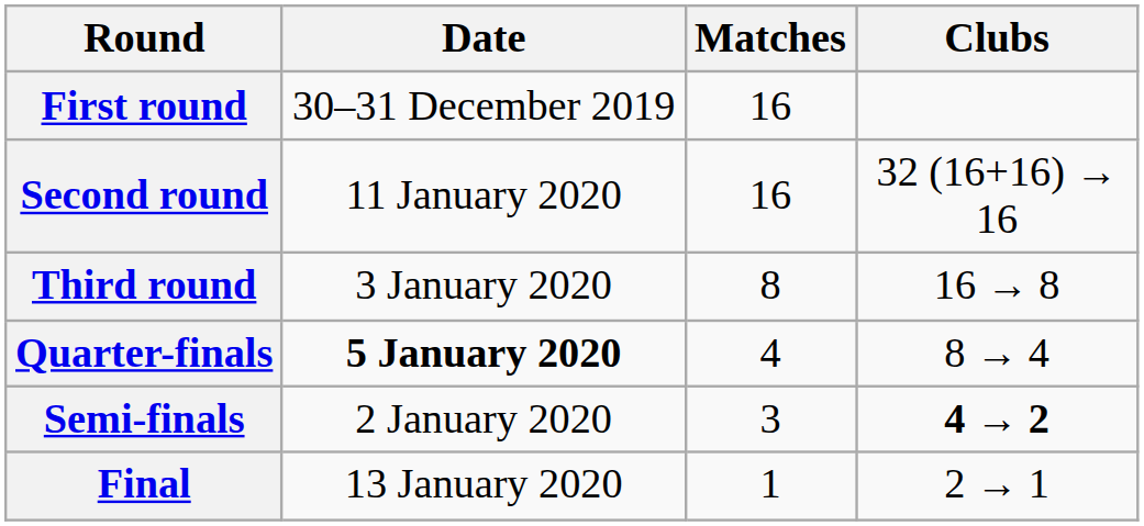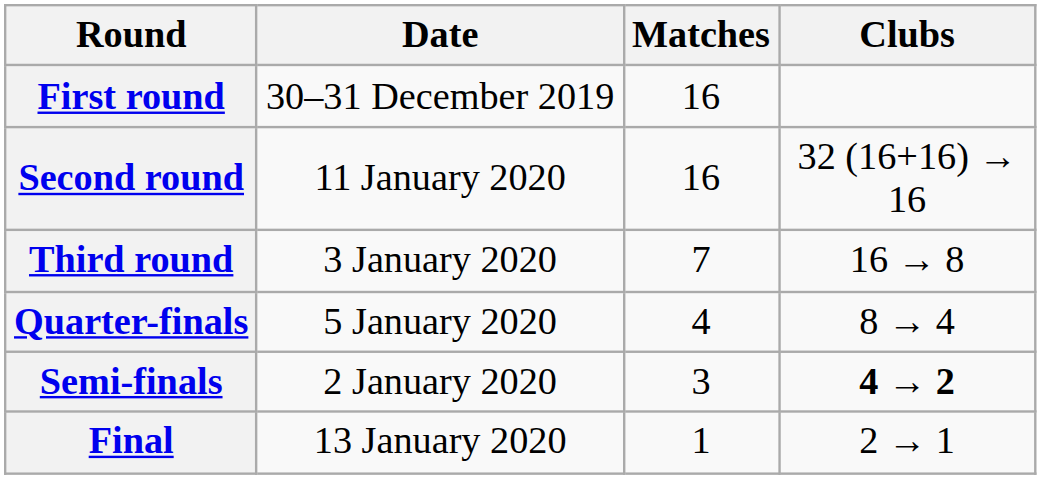Third round | Matches: 8 -> 7
Quarter-finals | Date: bold -> normal
